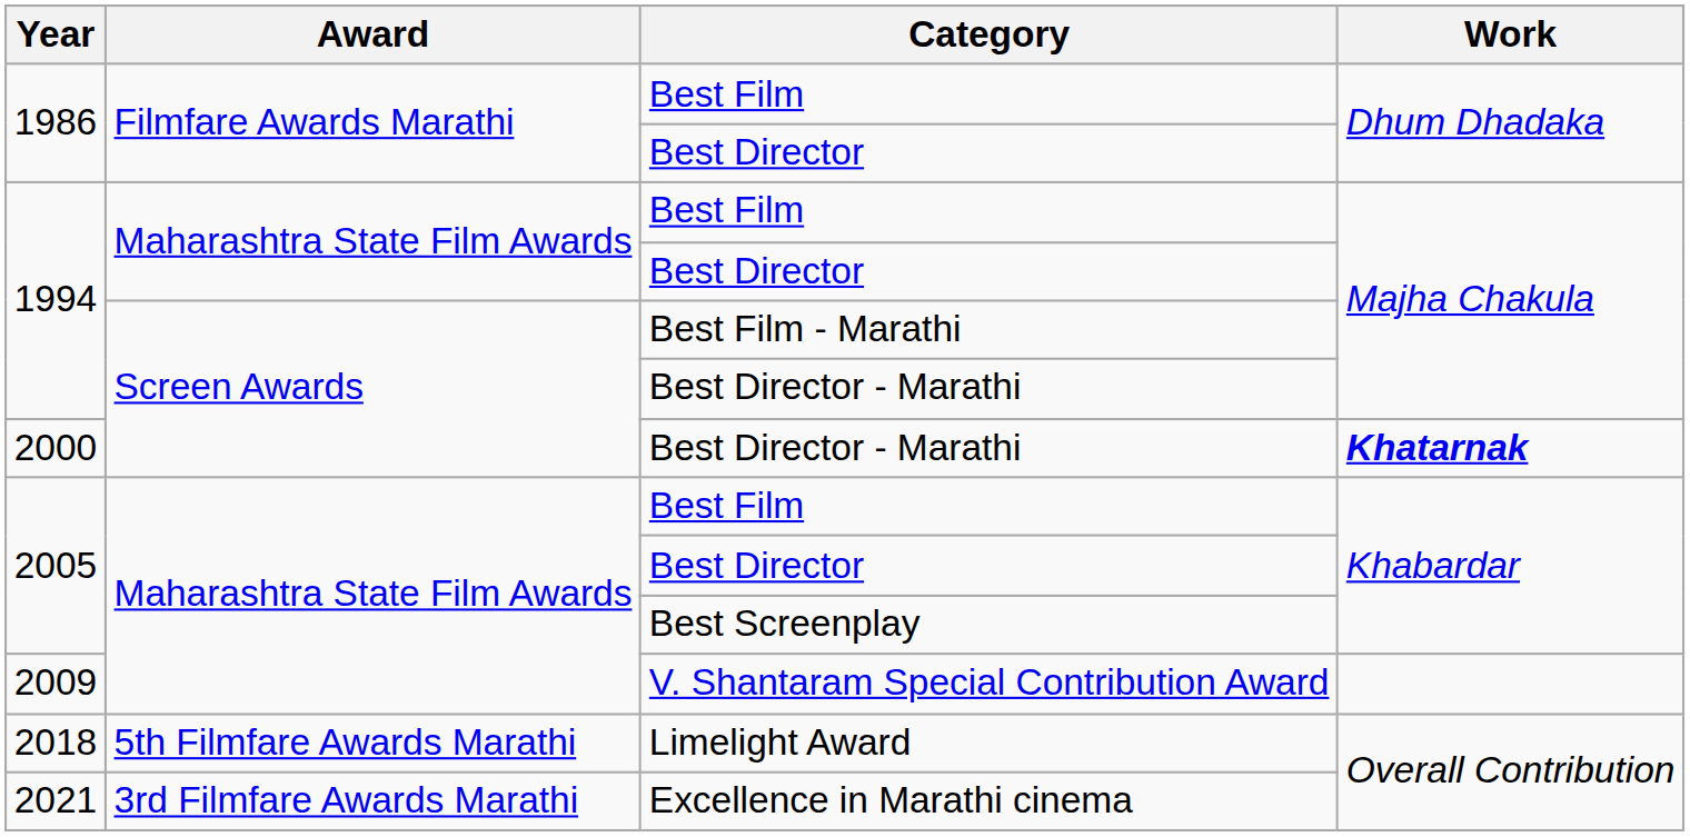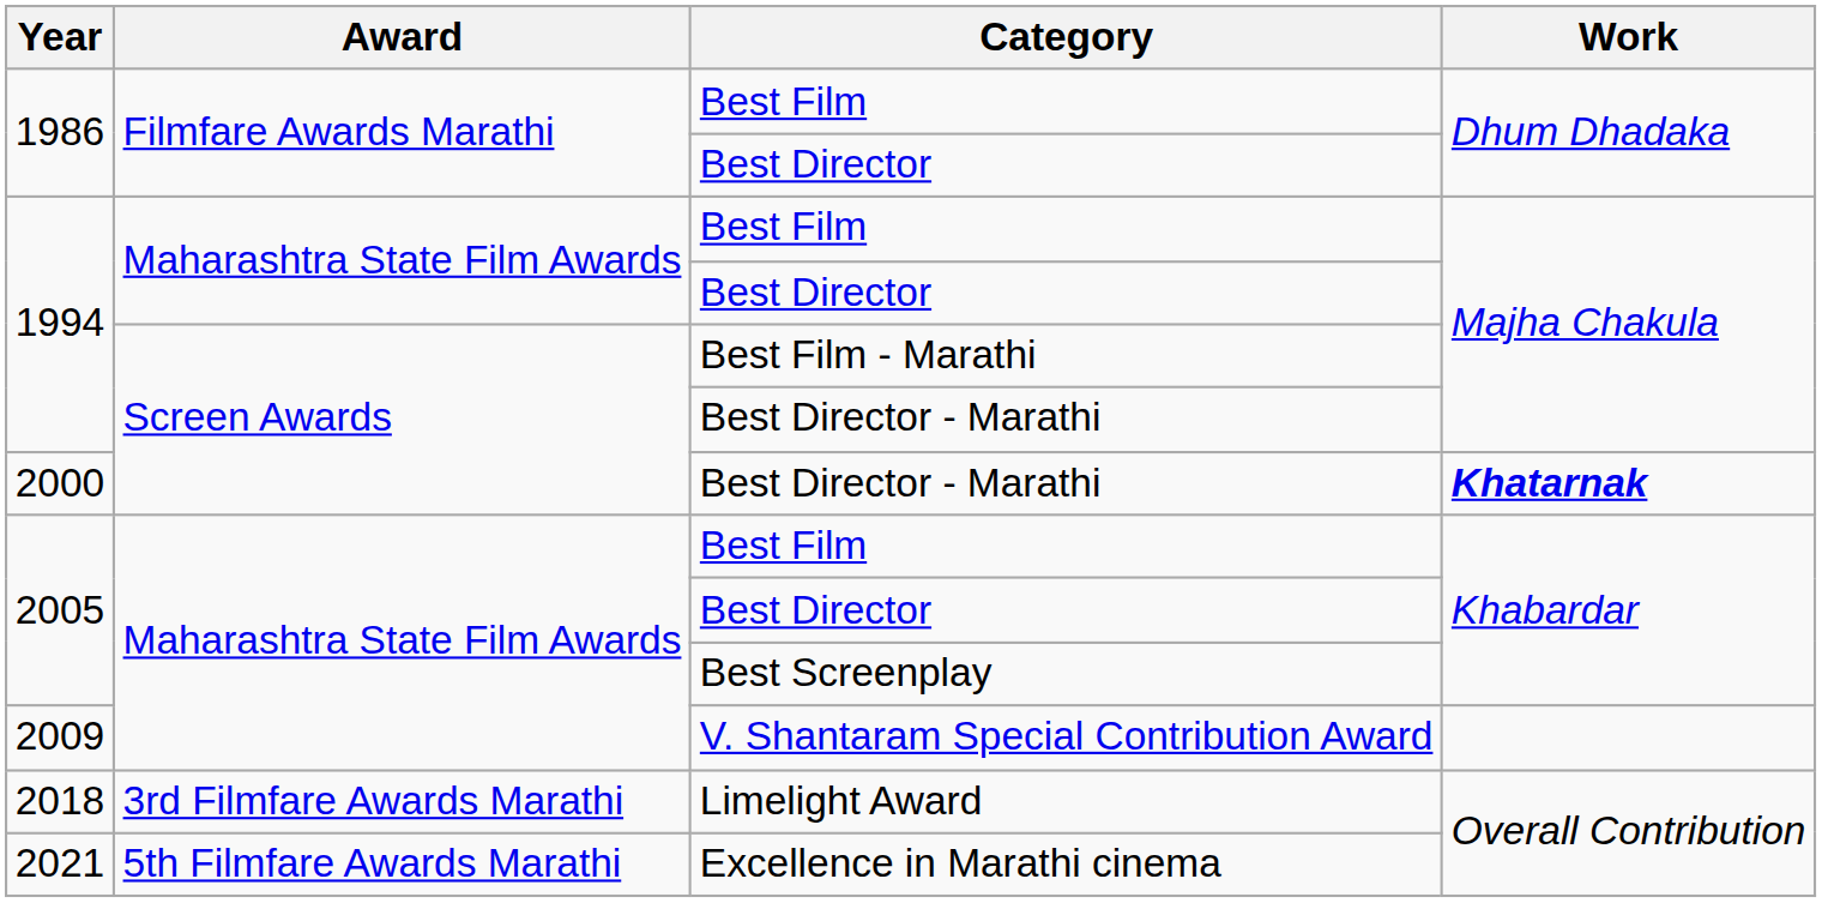Limelight Award | Award: 5th Filmfare Awards Marathi -> 3rd Filmfare Awards Marathi
Excellence in Marathi cinema | Award: 3rd Filmfare Awards Marathi -> 5th Filmfare Awards Marathi
